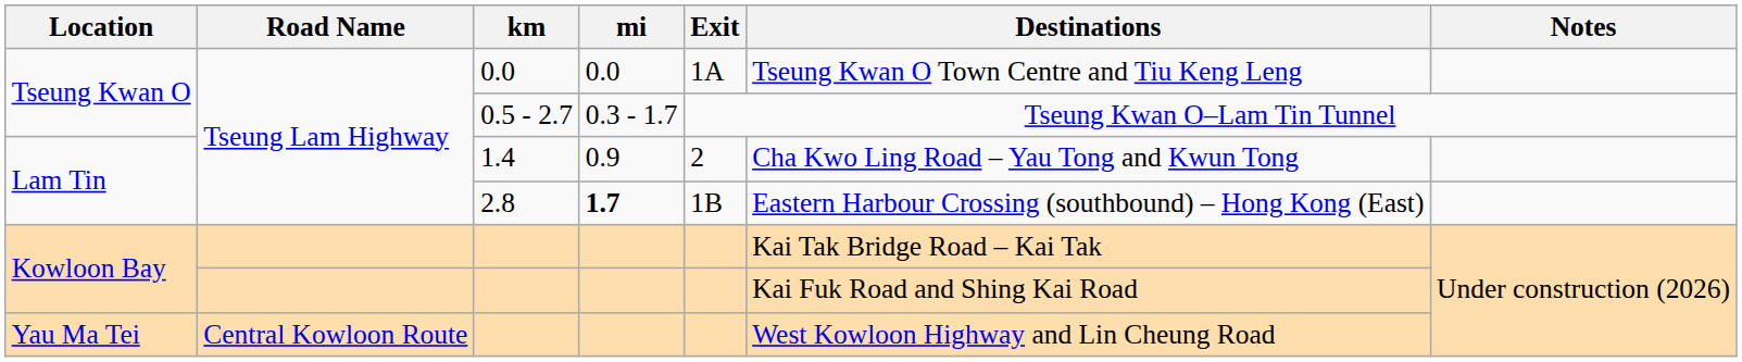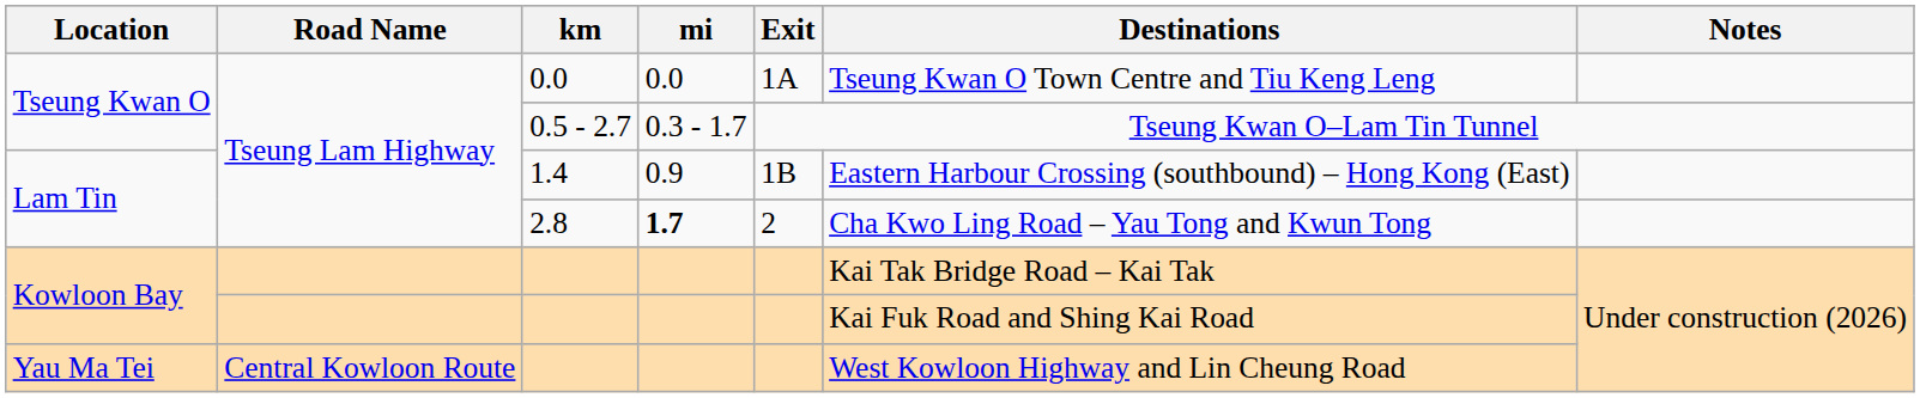1.4 | Exit: 2 -> 1B
1.4 | Destinations: Cha Kwo Ling Road – Yau Tong and Kwun Tong -> Eastern Harbour Crossing (southbound) – Hong Kong (East)
2.8 | Exit: 1B -> 2
2.8 | Destinations: Eastern Harbour Crossing (southbound) – Hong Kong (East) -> Cha Kwo Ling Road – Yau Tong and Kwun Tong
